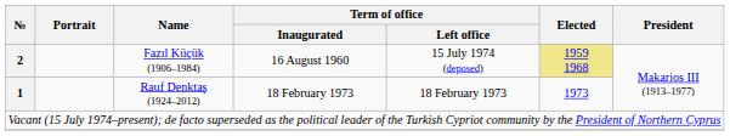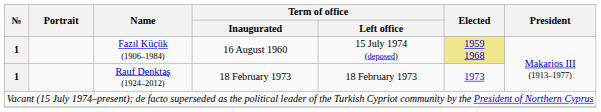Fazıl Küçük (1906–1984) | №: 2 -> 1
